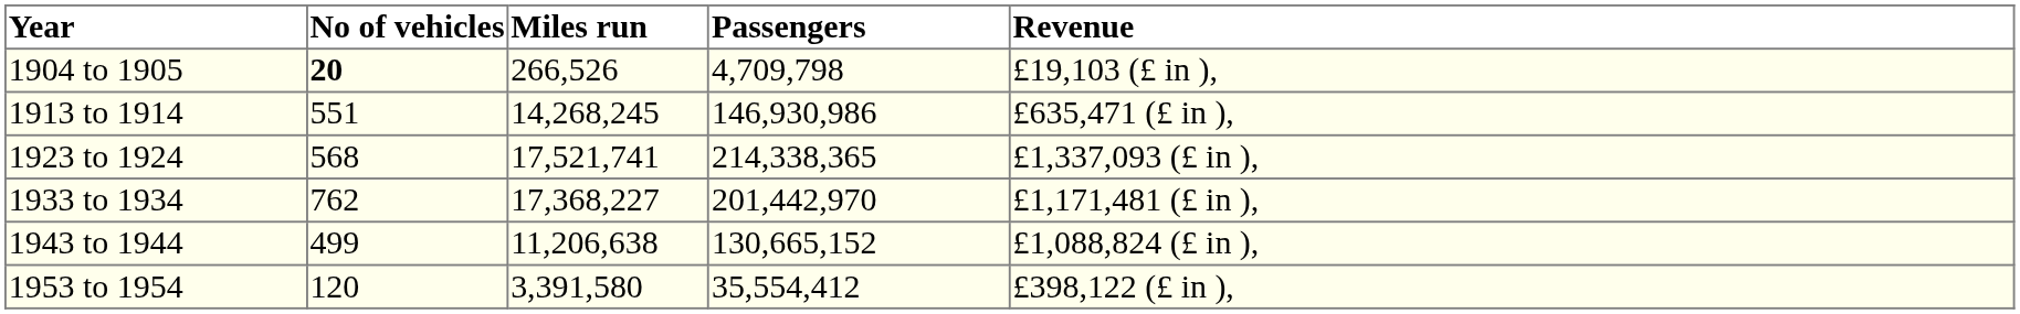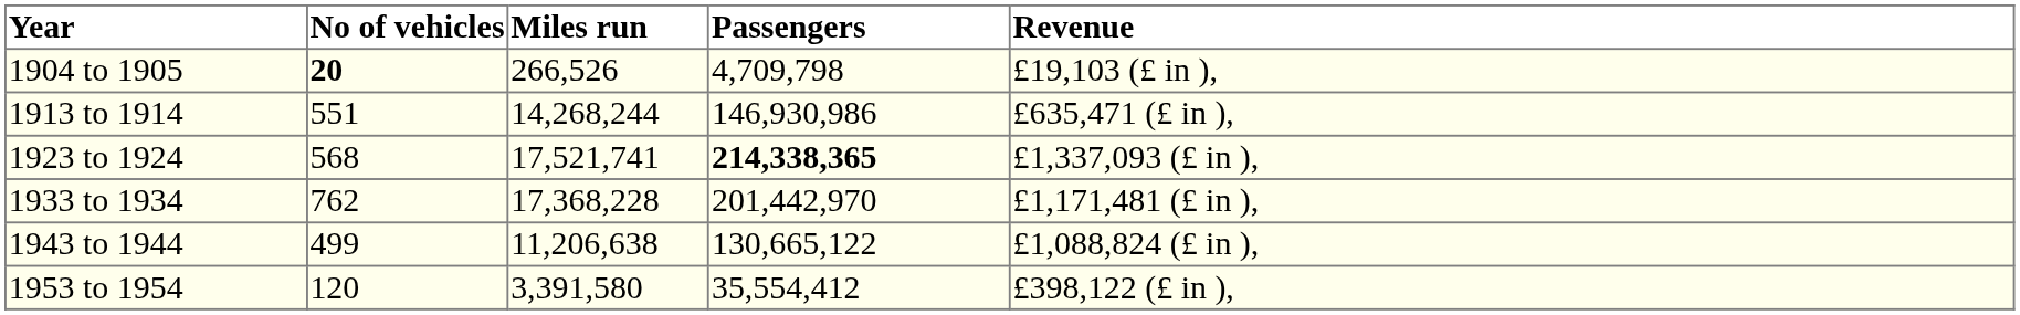1913 to 1914 | Miles run: 14,268,245 -> 14,268,244
1923 to 1924 | Passengers: normal -> bold
1933 to 1934 | Miles run: 17,368,227 -> 17,368,228
1943 to 1944 | Passengers: 130,665,152 -> 130,665,122
